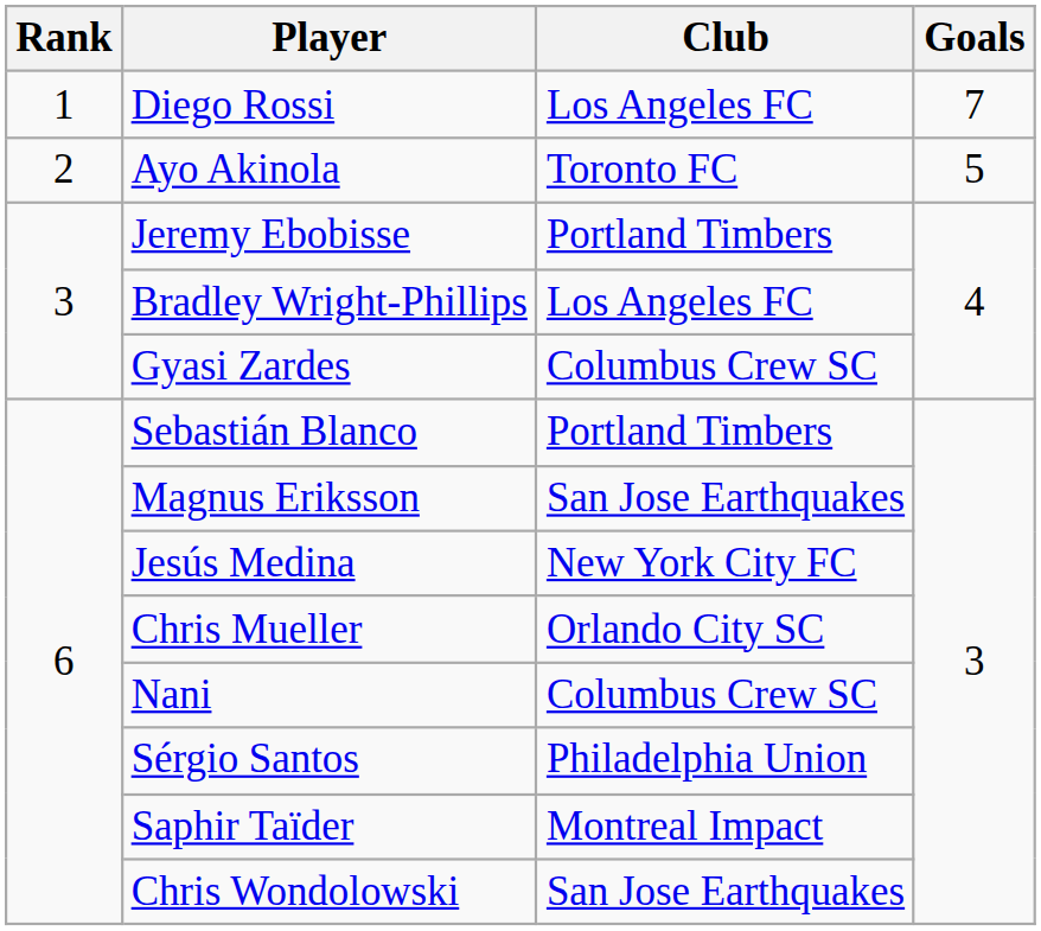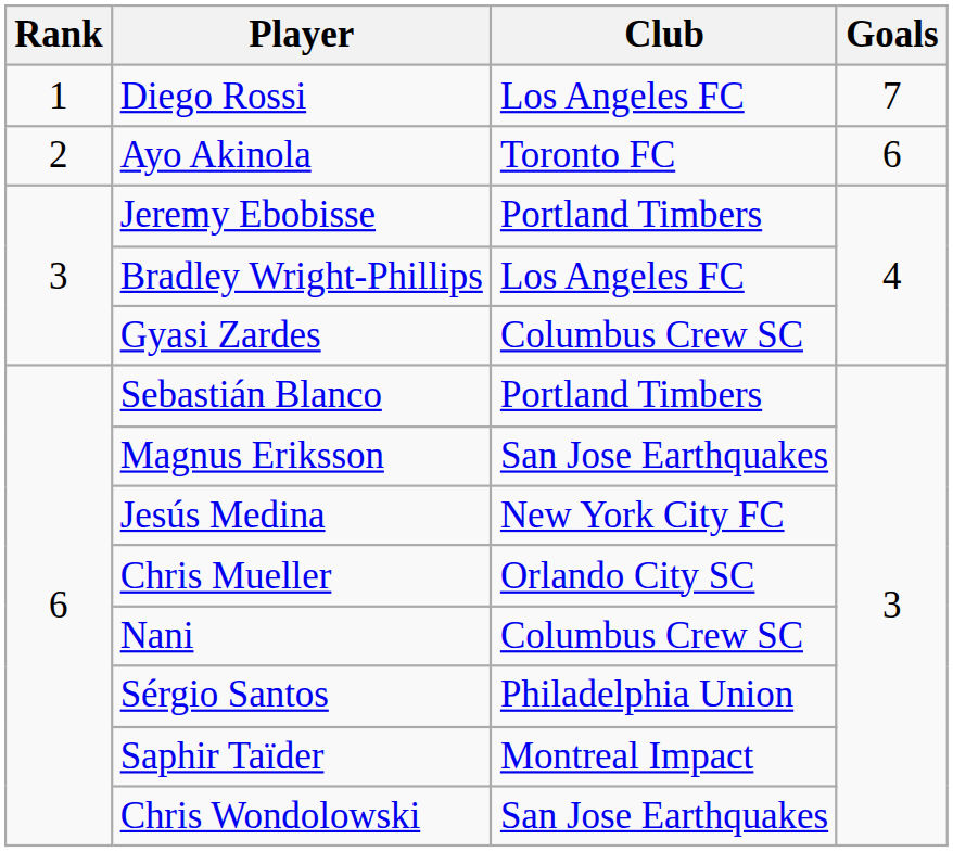Ayo Akinola | Goals: 5 -> 6
